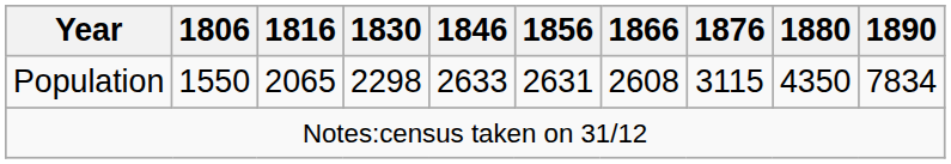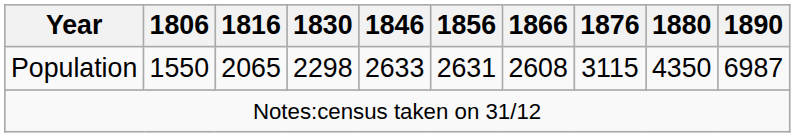Population | 1890: 7834 -> 6987
